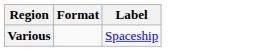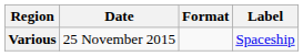+ column: Date | 25 November 2015
